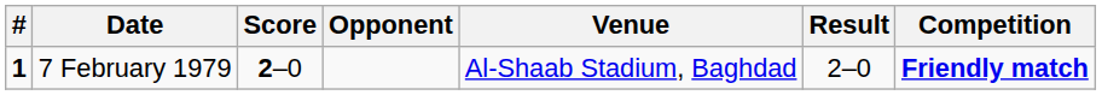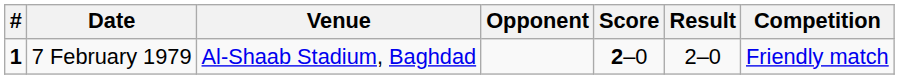columns swapped: Venue <-> Score
7 February 1979 | Competition: bold -> normal
